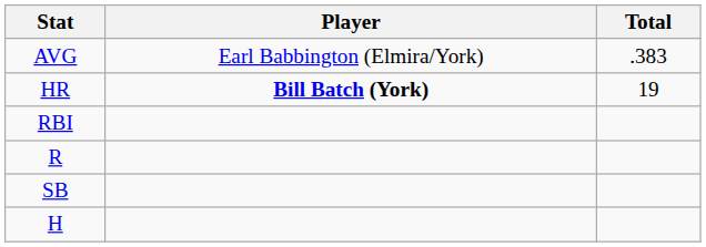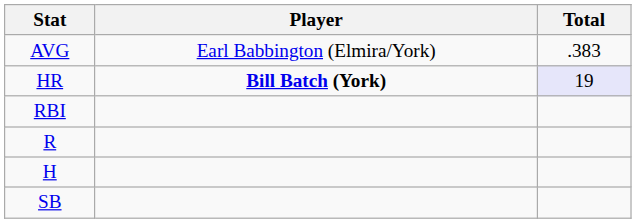HR | Total: no background -> lavender background
rows swapped: H <-> SB
